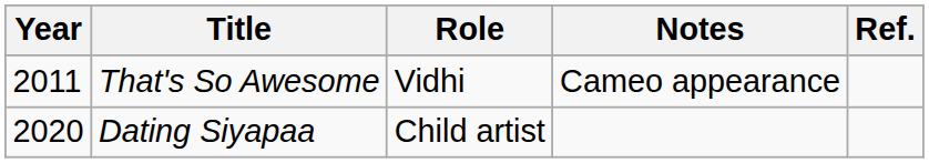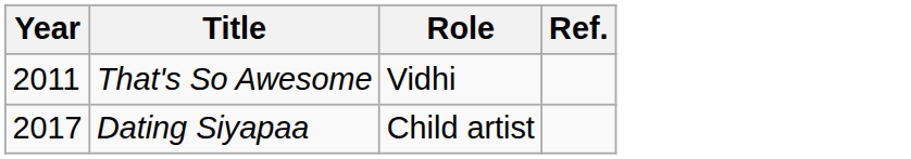- column: Notes | Cameo appearance
Dating Siyapaa | Year: 2020 -> 2017
